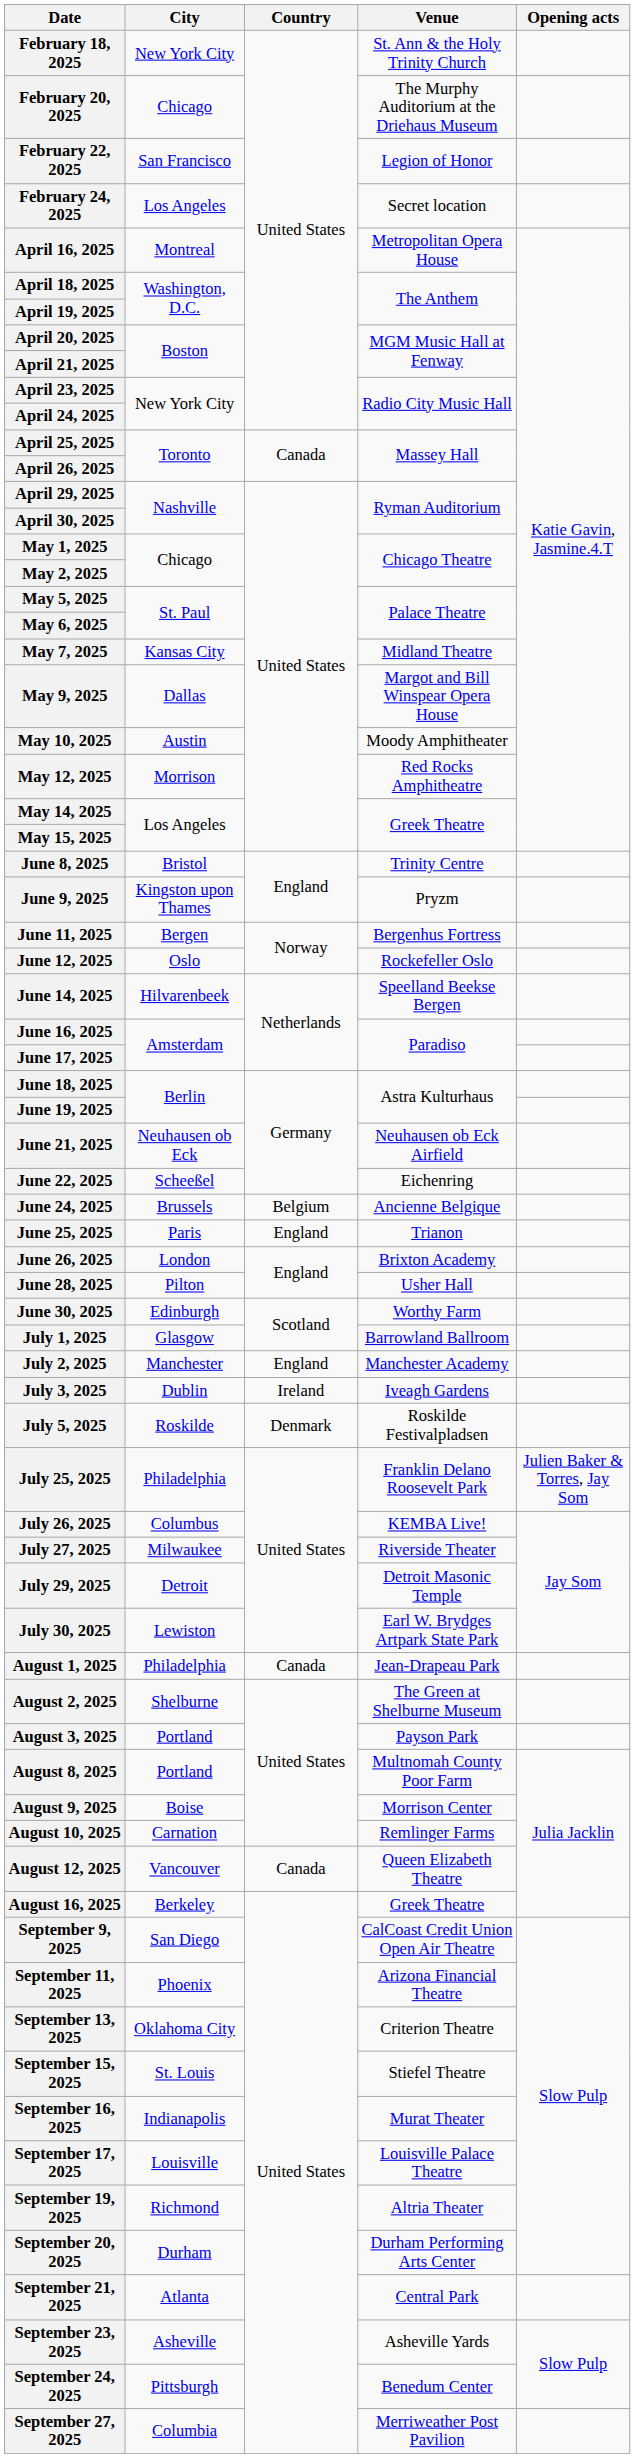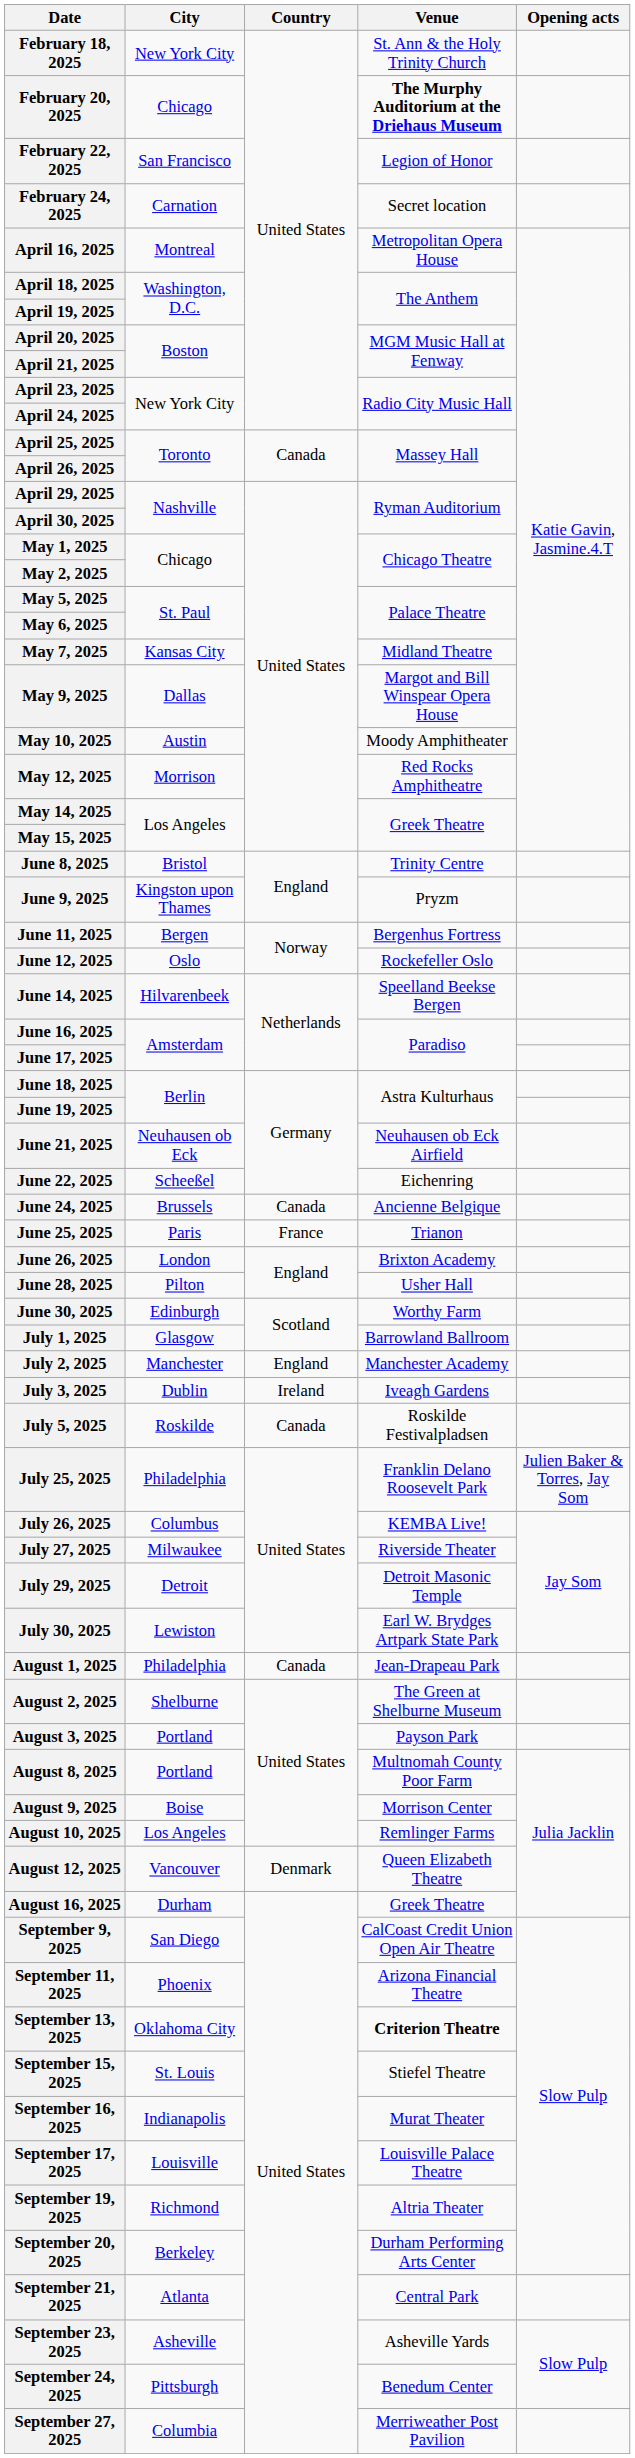February 20, 2025 | Venue: normal -> bold
February 24, 2025 | City: Los Angeles -> Carnation
June 24, 2025 | Country: Belgium -> Canada
June 25, 2025 | Country: England -> France
July 5, 2025 | Country: Denmark -> Canada
August 10, 2025 | City: Carnation -> Los Angeles
August 12, 2025 | Country: Canada -> Denmark
August 16, 2025 | City: Berkeley -> Durham
September 13, 2025 | Venue: normal -> bold
September 20, 2025 | City: Durham -> Berkeley
